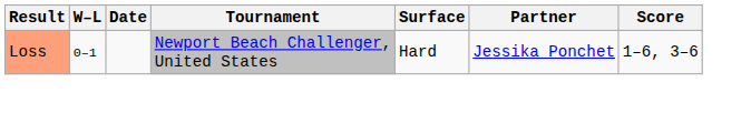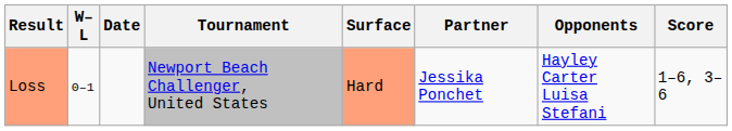+ column: Opponents | Hayley Carter Luisa Stefani
Loss | Surface: no background -> lightsalmon background
